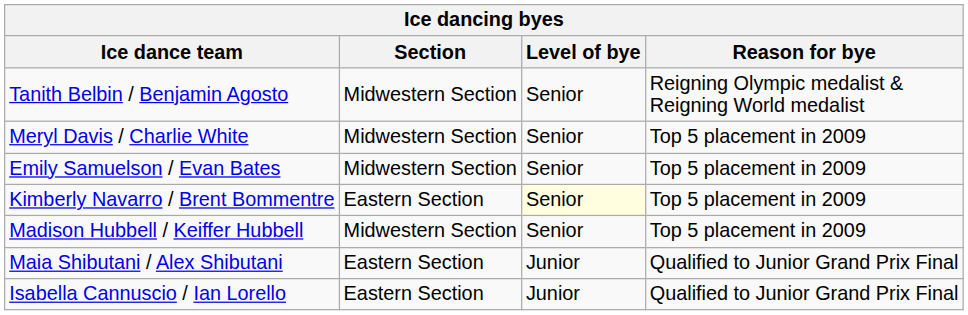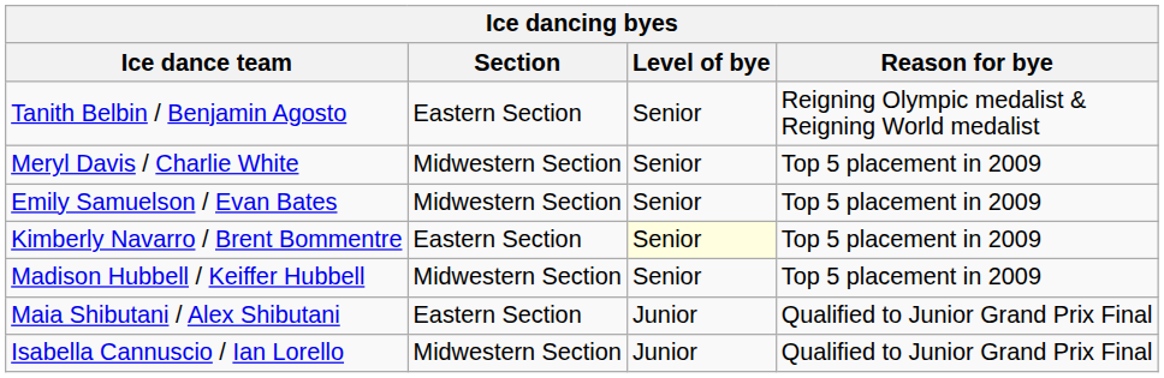Tanith Belbin / Benjamin Agosto | Section: Midwestern Section -> Eastern Section
Isabella Cannuscio / Ian Lorello | Section: Eastern Section -> Midwestern Section
